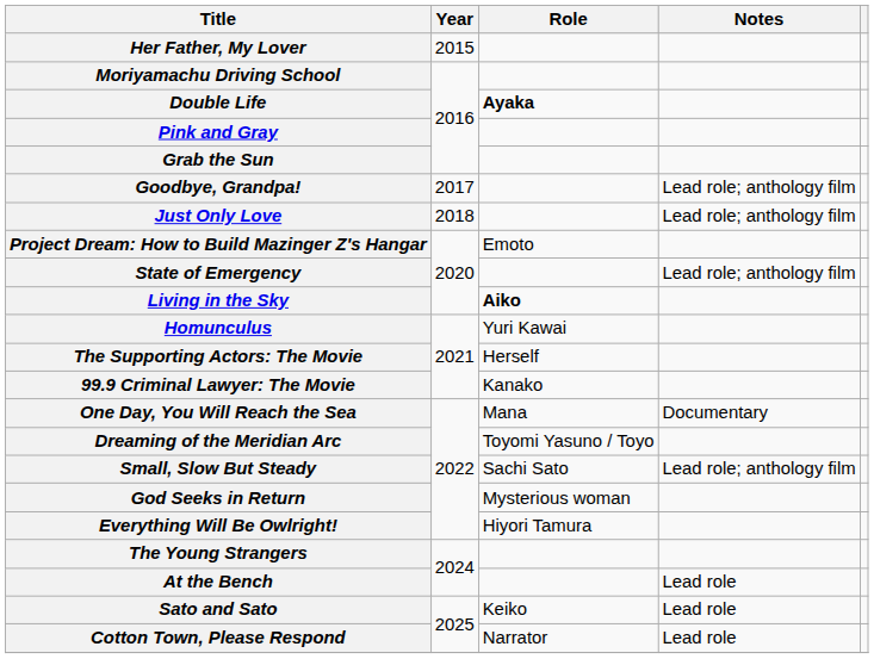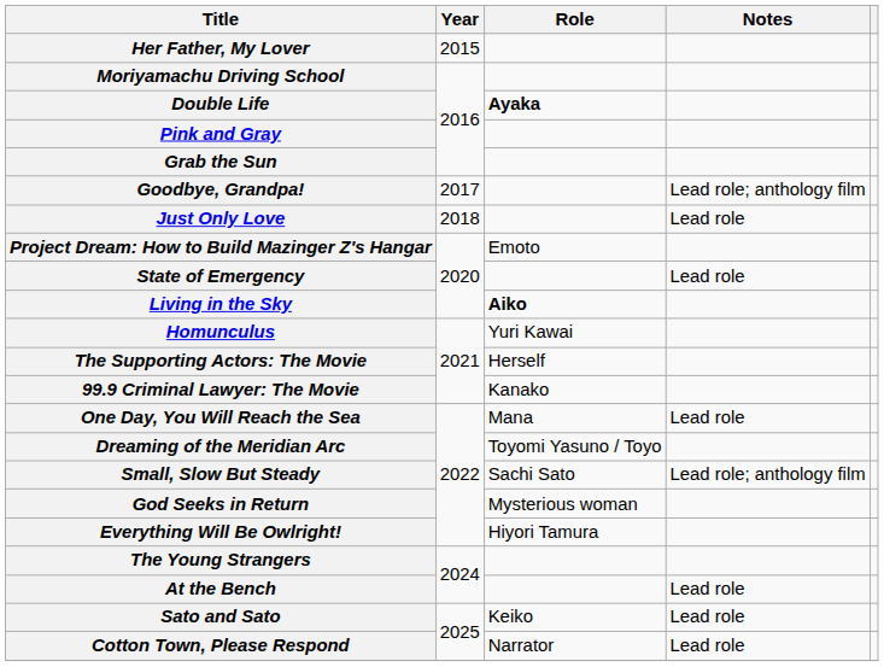Just Only Love | Notes: Lead role; anthology film -> Lead role
State of Emergency | Notes: Lead role; anthology film -> Lead role
One Day, You Will Reach the Sea | Notes: Documentary -> Lead role
